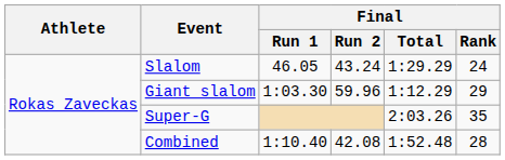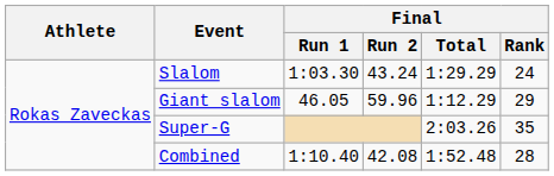Slalom | Final / Run 1: 46.05 -> 1:03.30
Giant slalom | Final / Run 1: 1:03.30 -> 46.05
